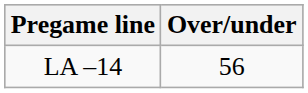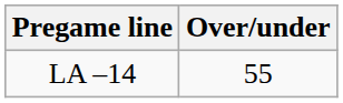LA –14 | Over/under: 56 -> 55
